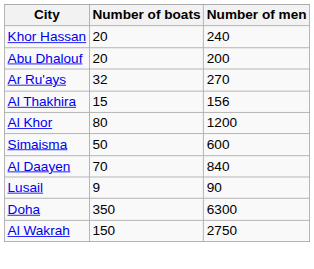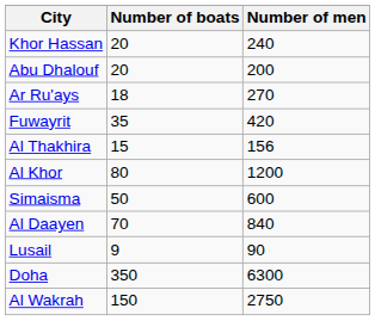Ar Ru'ays | Number of boats: 32 -> 18
+ row: Fuwayrit | 35 | 420
